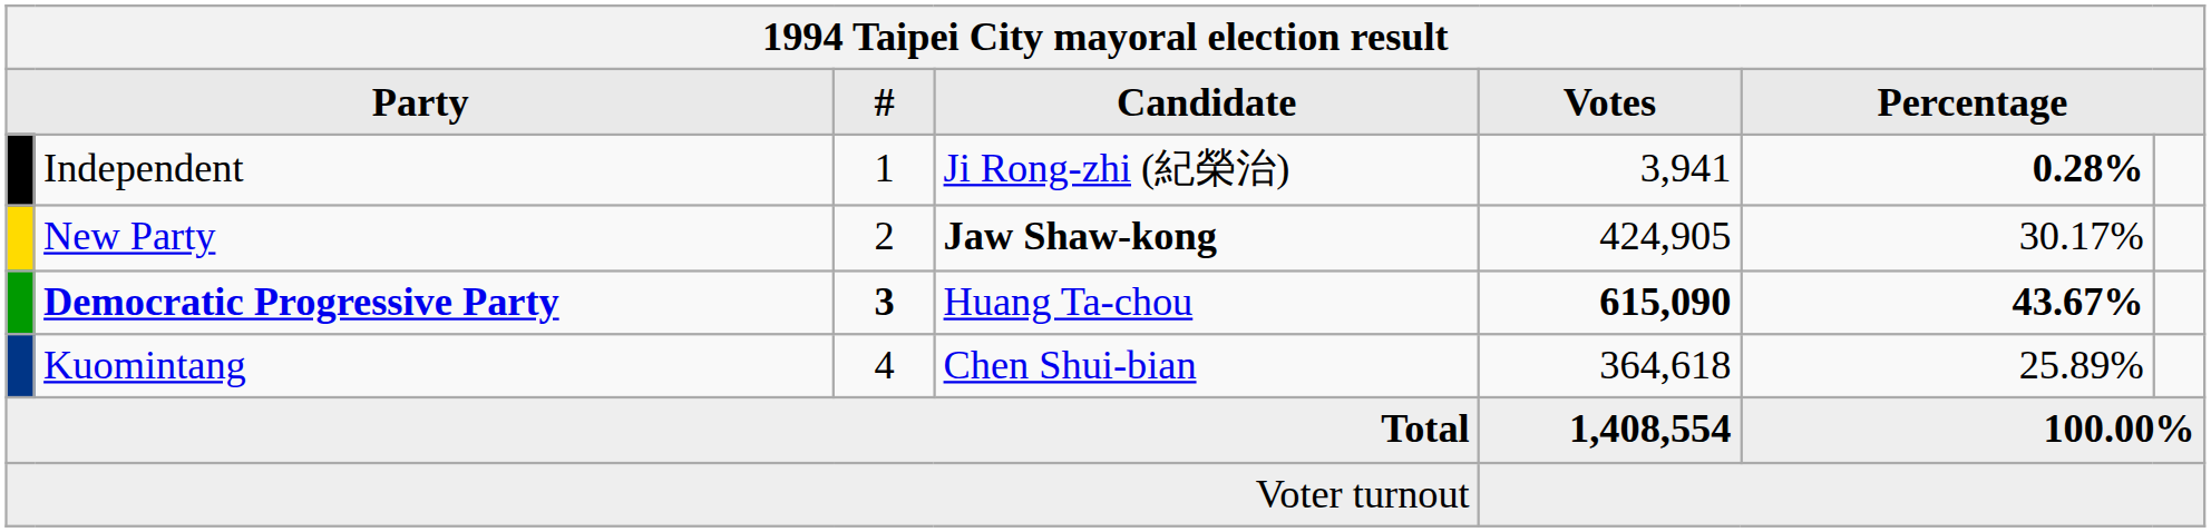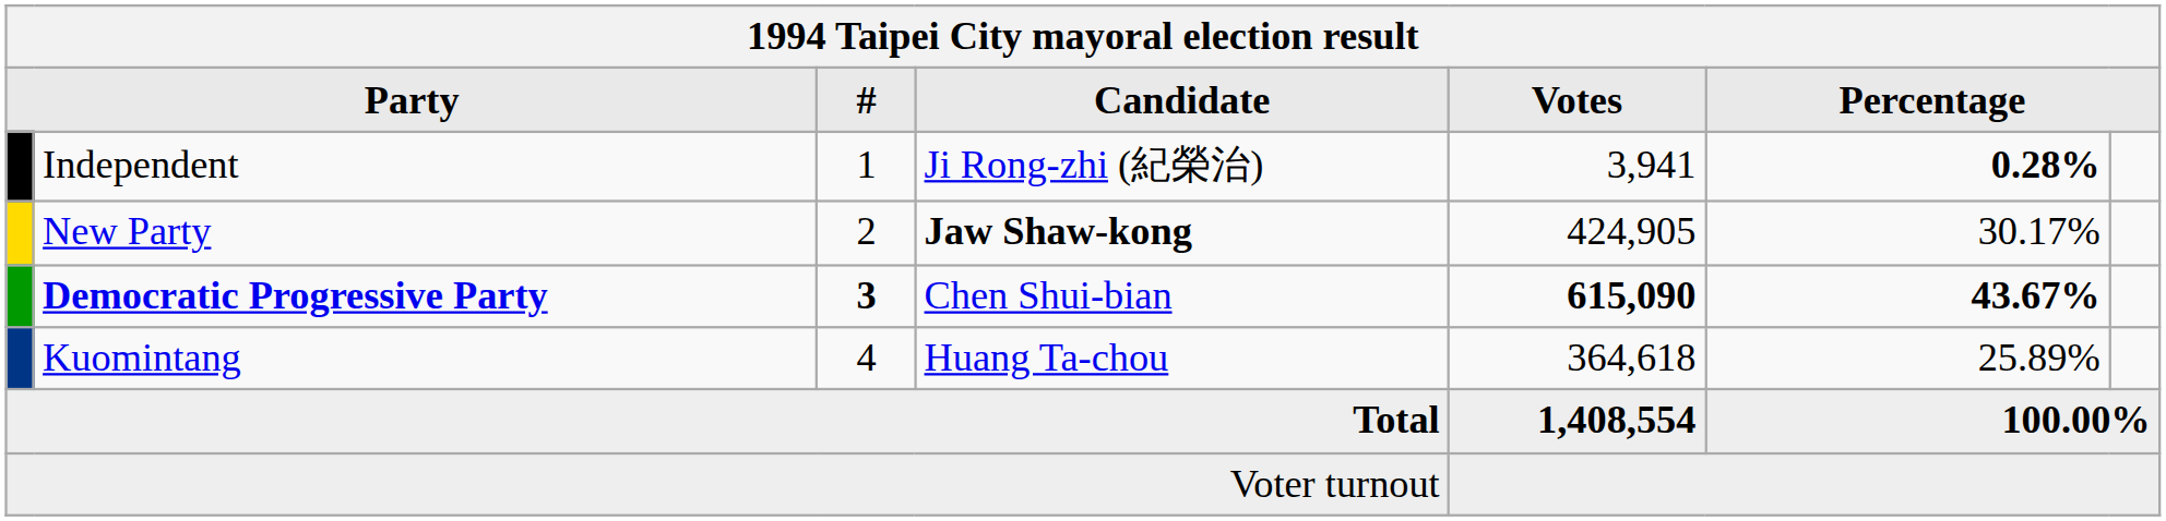Democratic Progressive Party | Candidate: Huang Ta-chou -> Chen Shui-bian
Kuomintang | Candidate: Chen Shui-bian -> Huang Ta-chou
